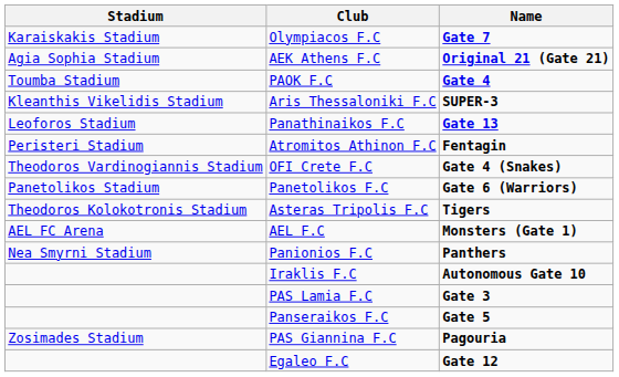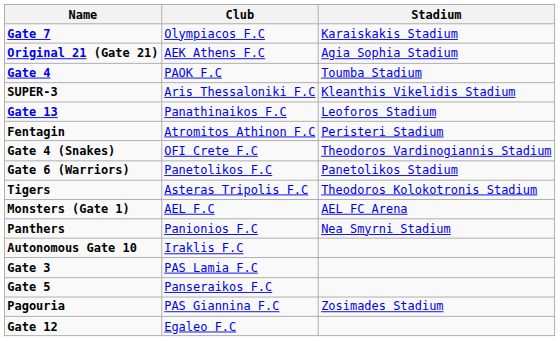columns swapped: Stadium <-> Name
